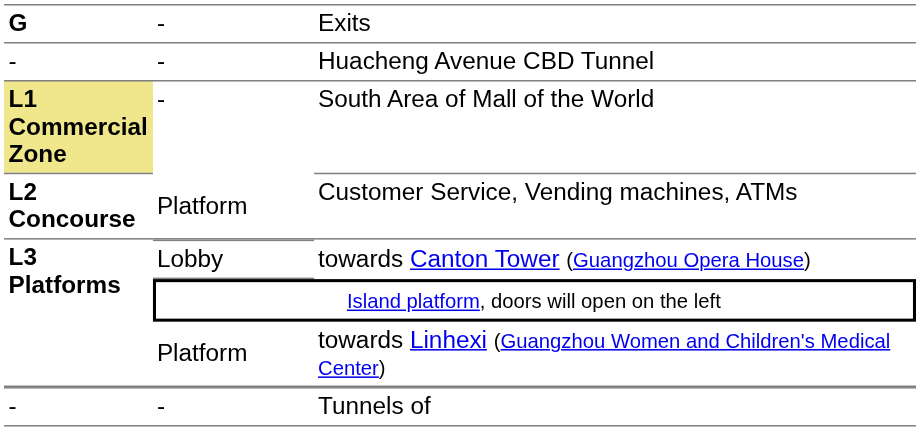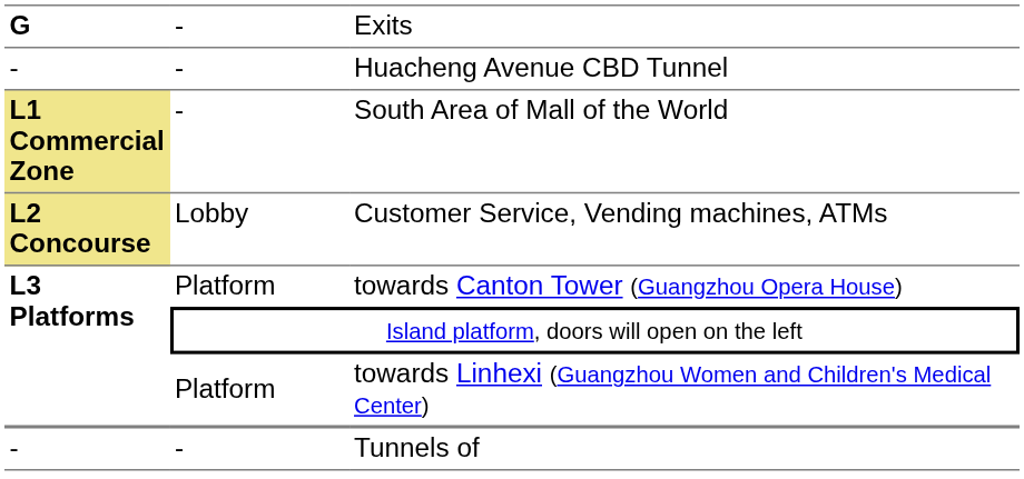Customer Service, Vending machines, ATMs | column 1: no background -> khaki background
Customer Service, Vending machines, ATMs | column 2: Platform -> Lobby
towards Canton Tower (Guangzhou Opera House) | column 2: Lobby -> Platform
